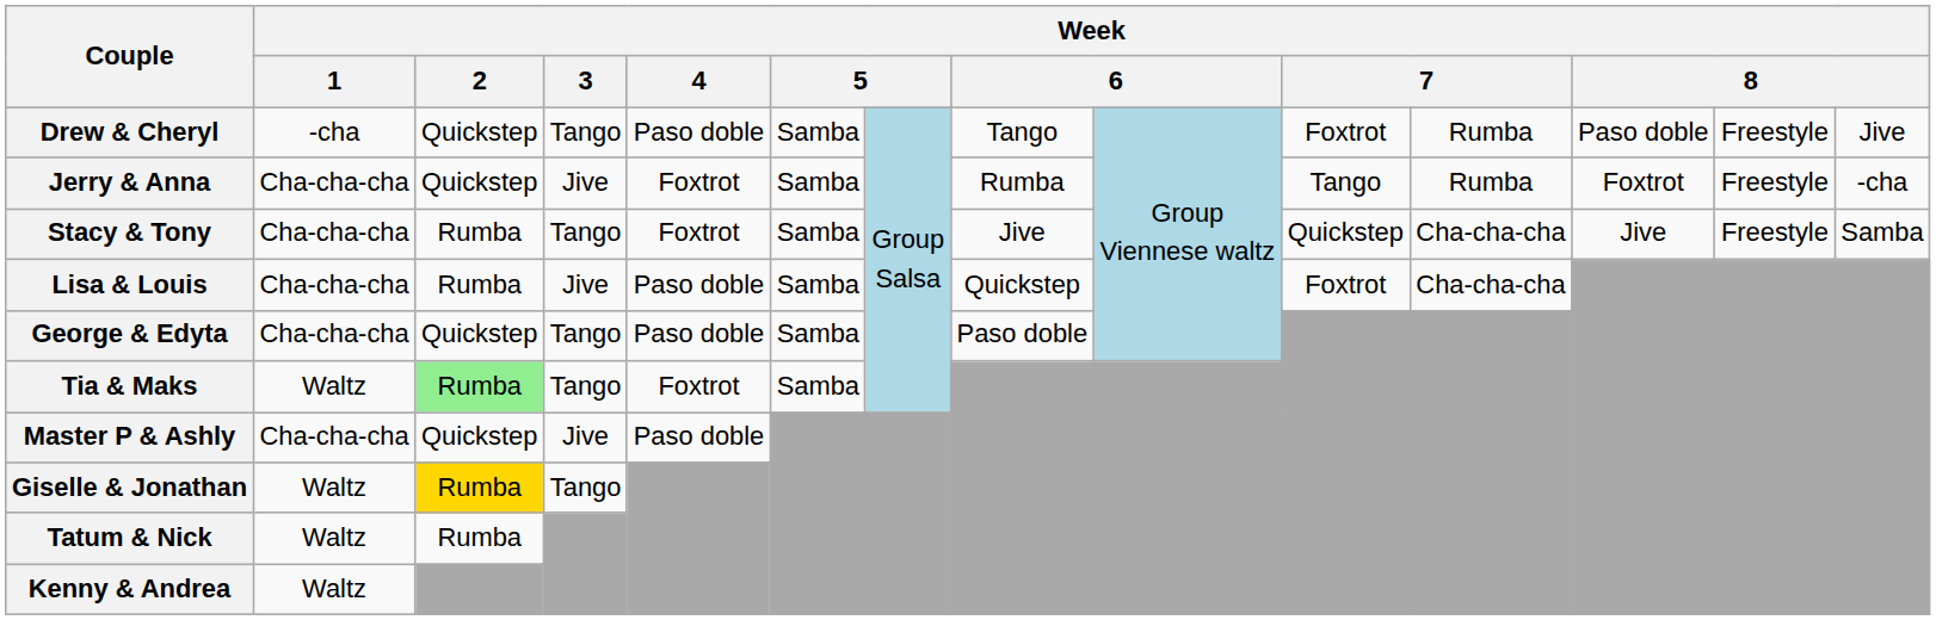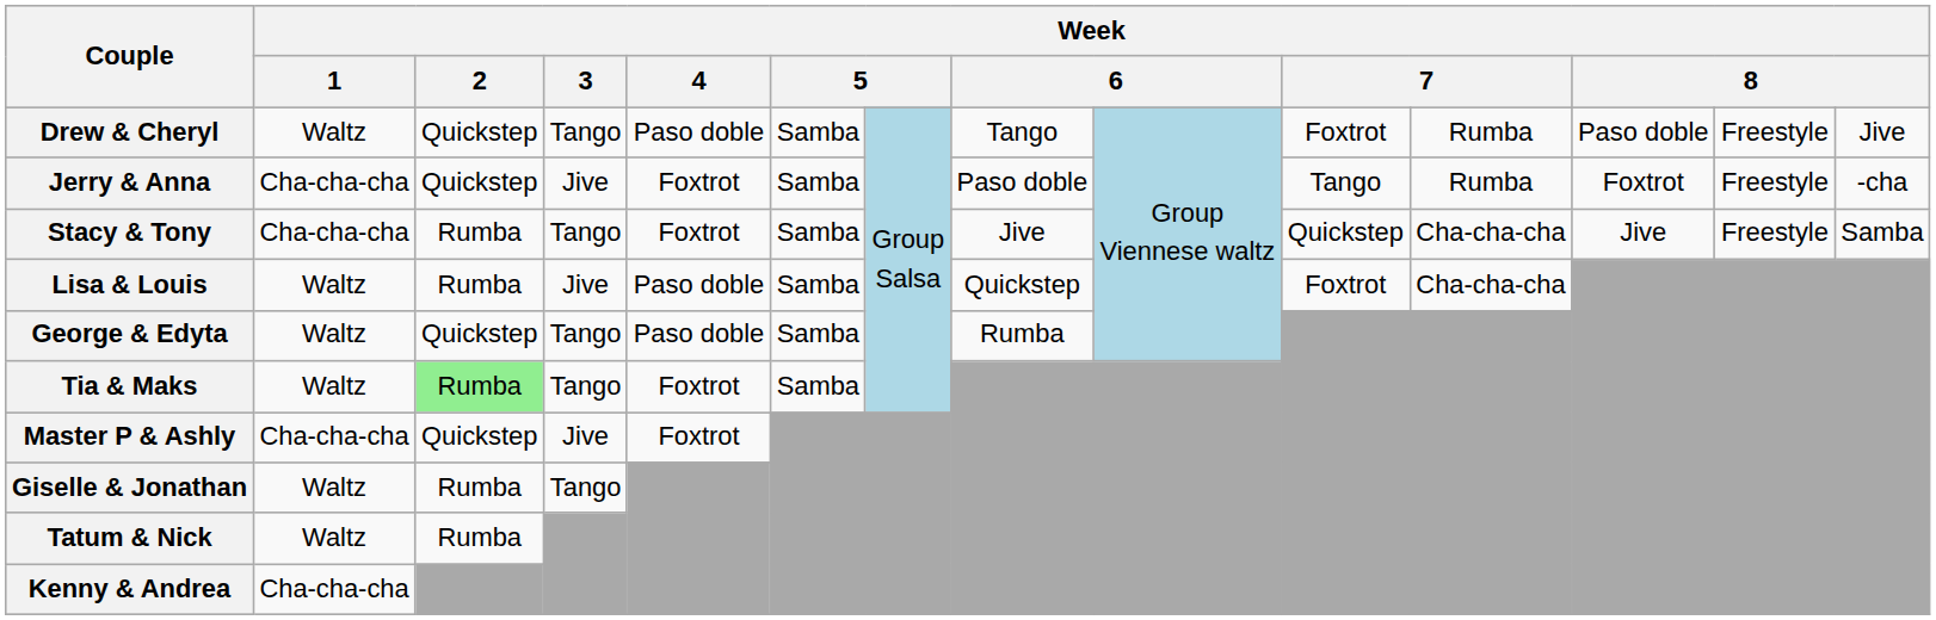Drew & Cheryl | Week / 1: -cha -> Waltz
Jerry & Anna | column 8: Rumba -> Paso doble
Lisa & Louis | Week / 1: Cha-cha-cha -> Waltz
George & Edyta | Week / 1: Cha-cha-cha -> Waltz
George & Edyta | column 8: Paso doble -> Rumba
Master P & Ashly | Week / 4: Paso doble -> Foxtrot
Giselle & Jonathan | Week / 2: gold background -> no background
Kenny & Andrea | Week / 1: Waltz -> Cha-cha-cha
